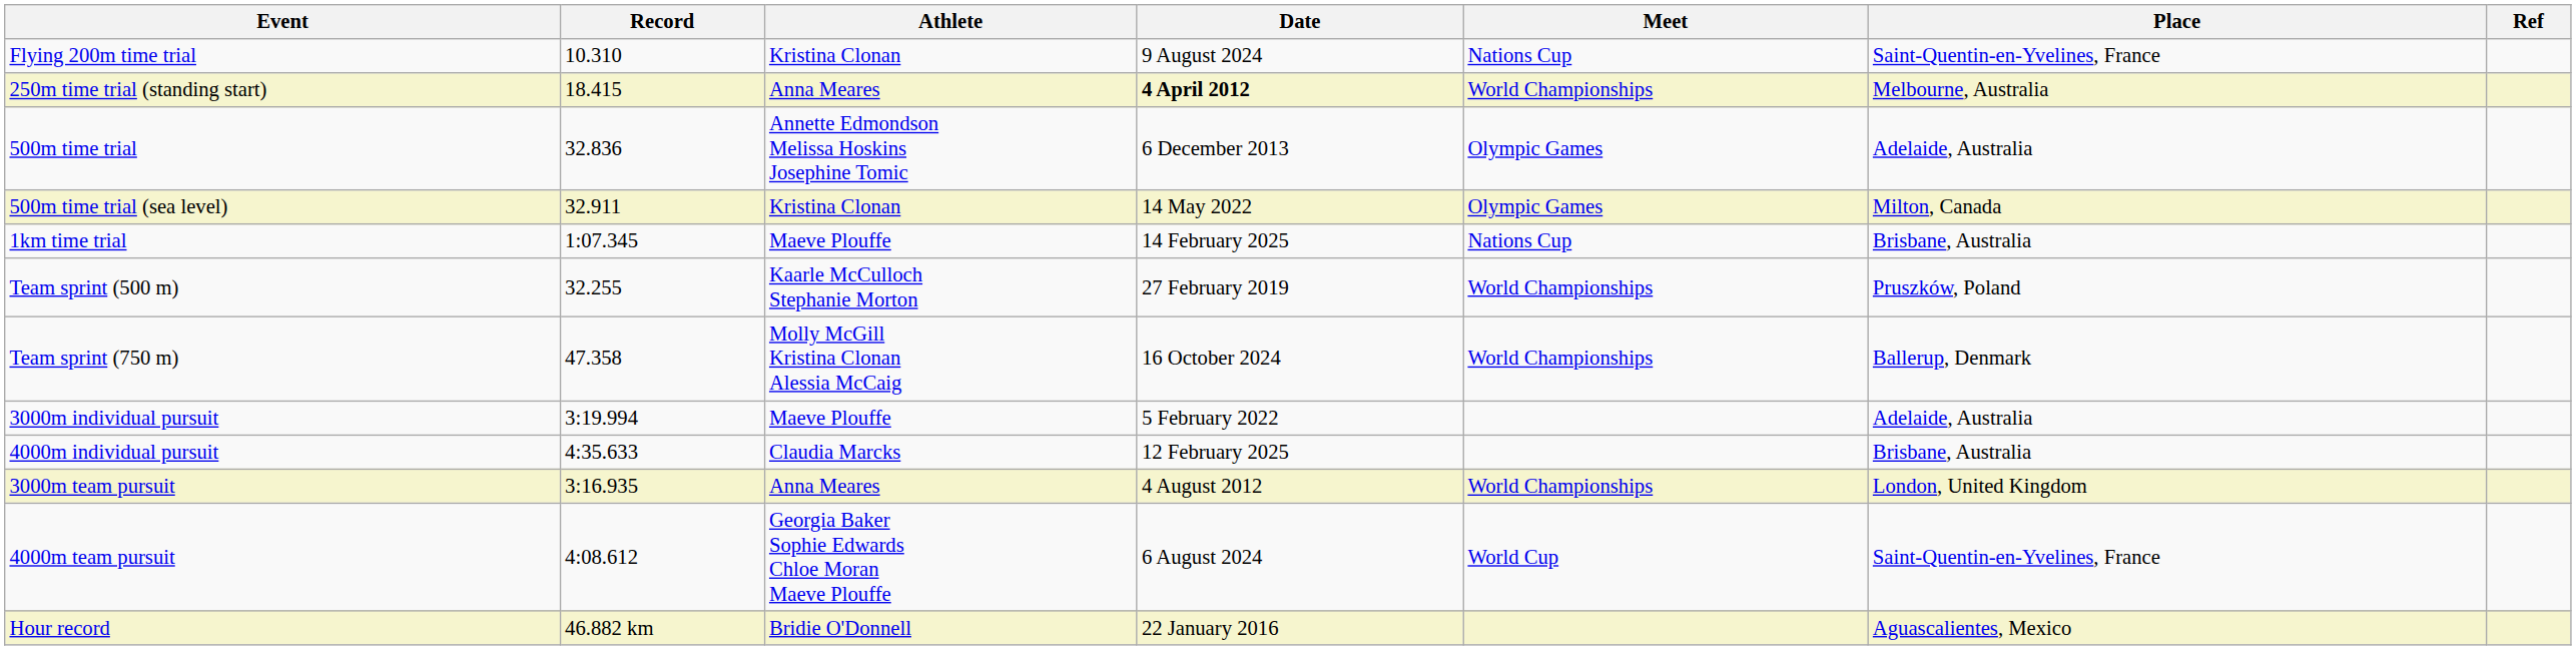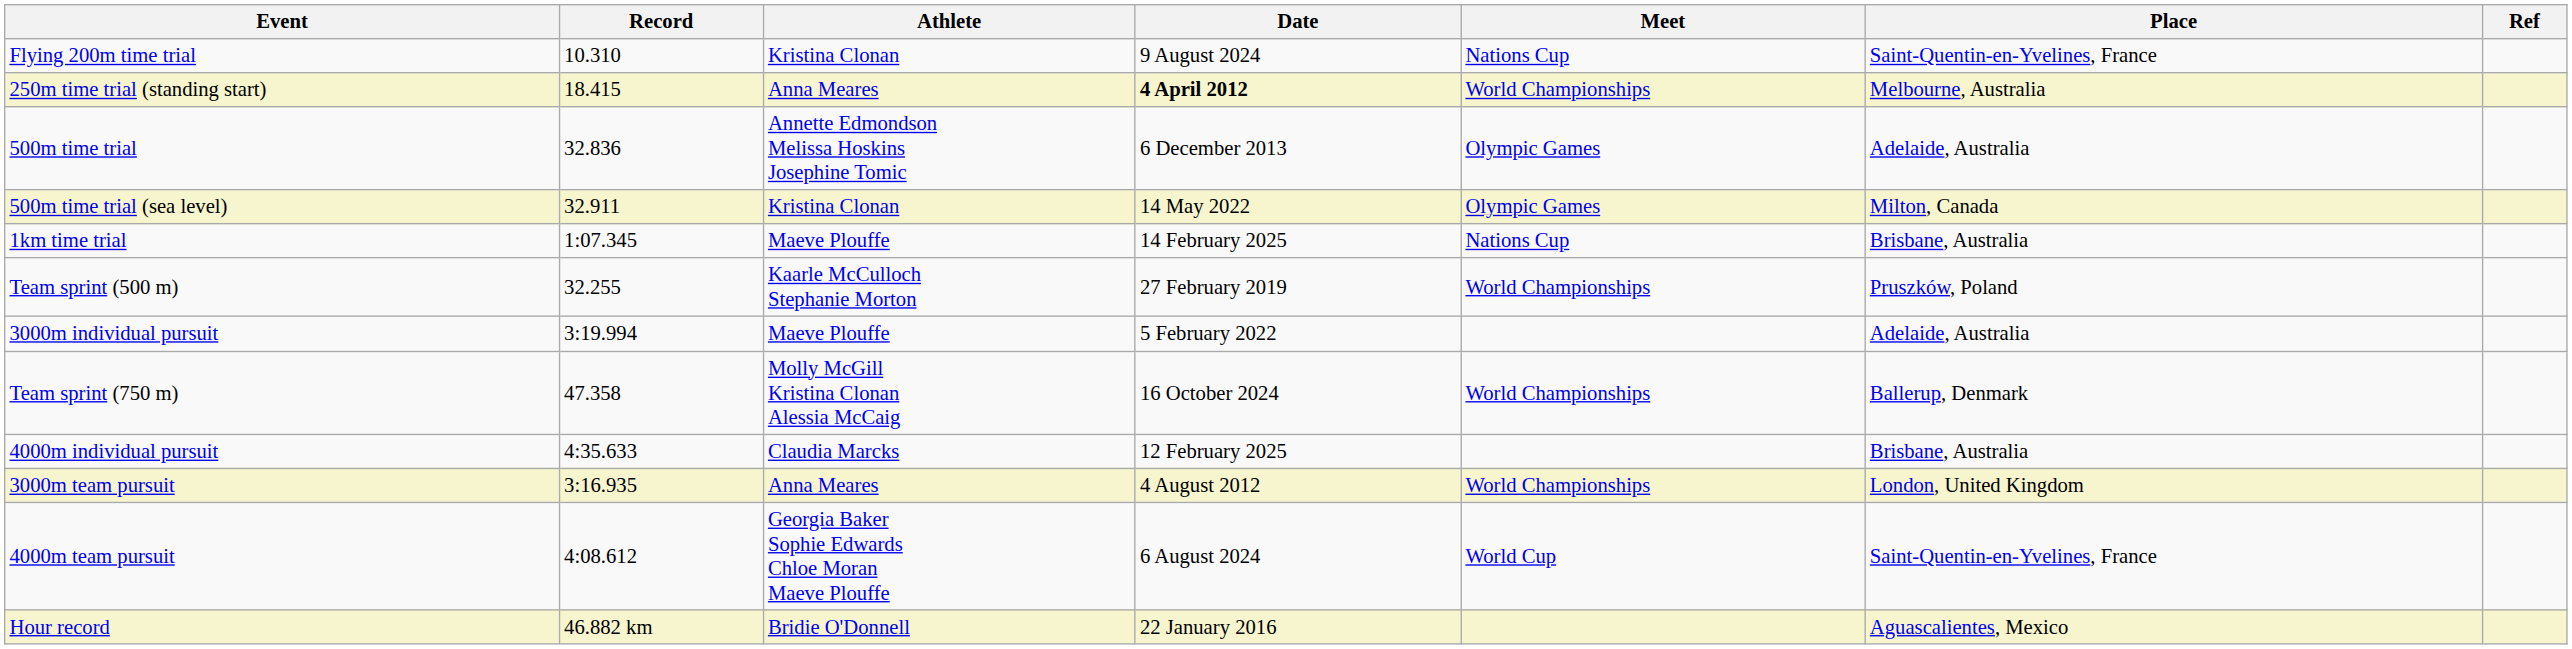rows swapped: Team sprint (750 m) <-> 3000m individual pursuit
